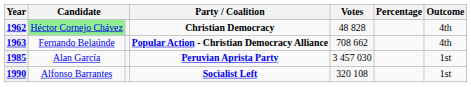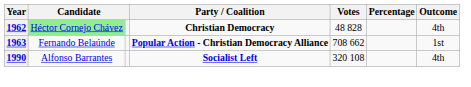1963 | Outcome: 4th -> 1st
- row: 1985 | Alan García | Peruvian Aprista Party | 3 457 030 | 1st
1990 | Outcome: 1st -> 4th
